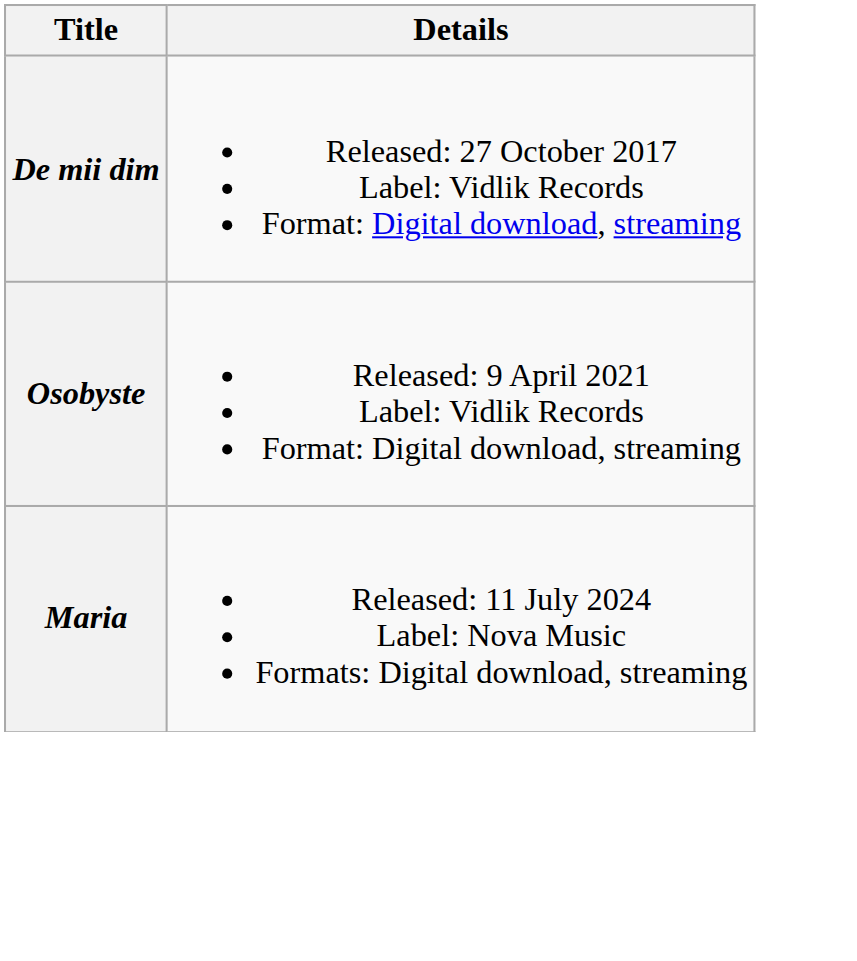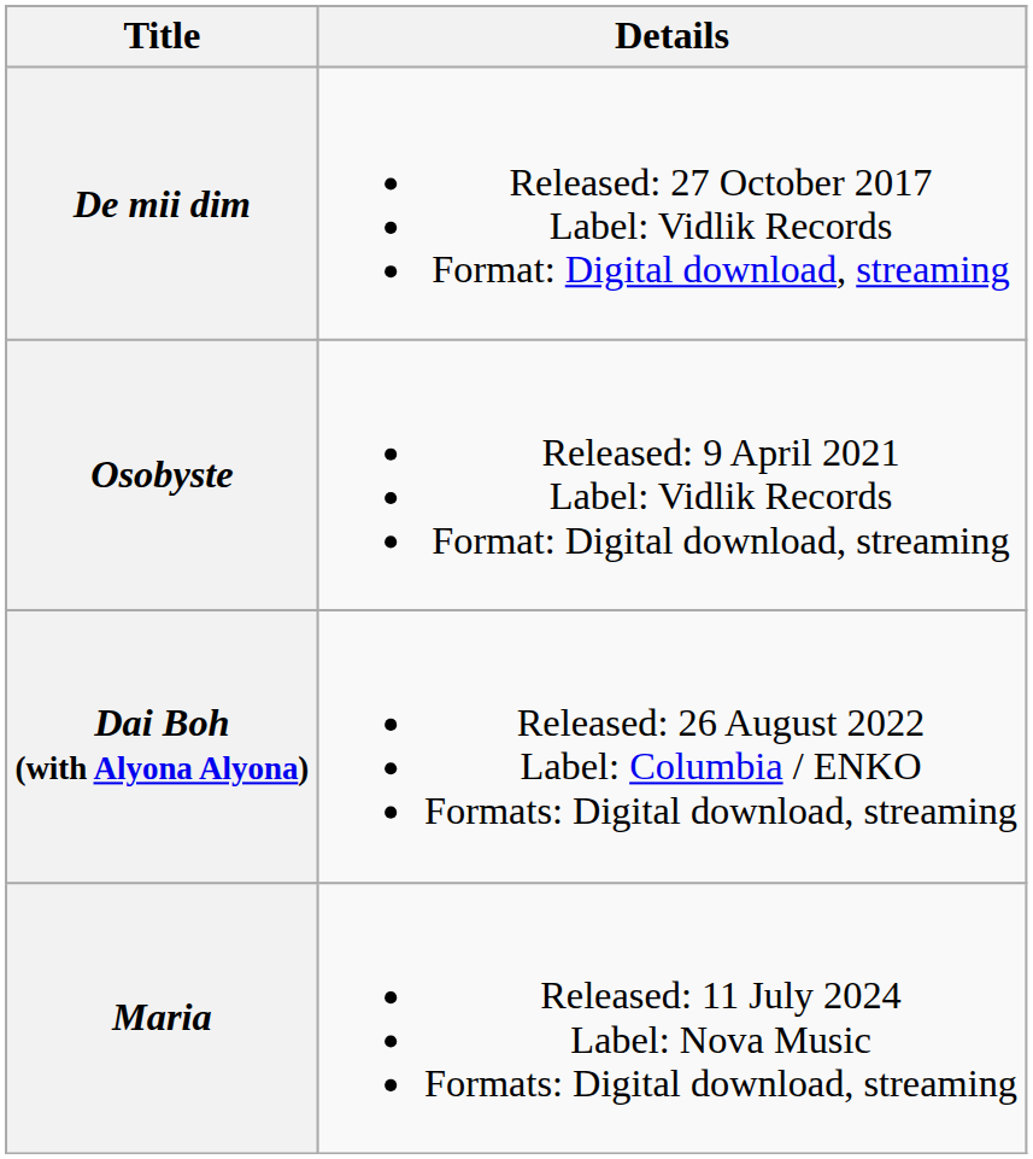+ row: Dai Boh (with Alyona Alyona) | Released: 26 August 2022 Label: Columbia / ENKO Formats: Digital download, streaming
